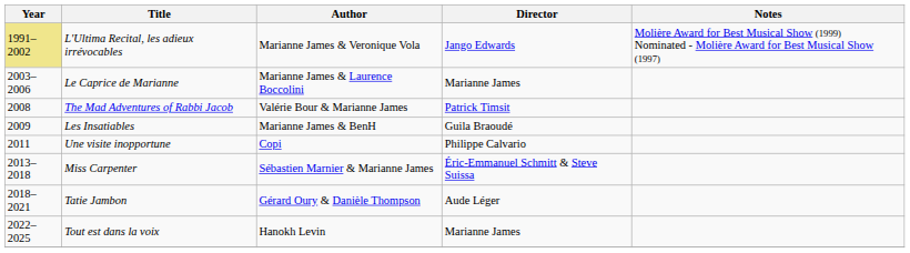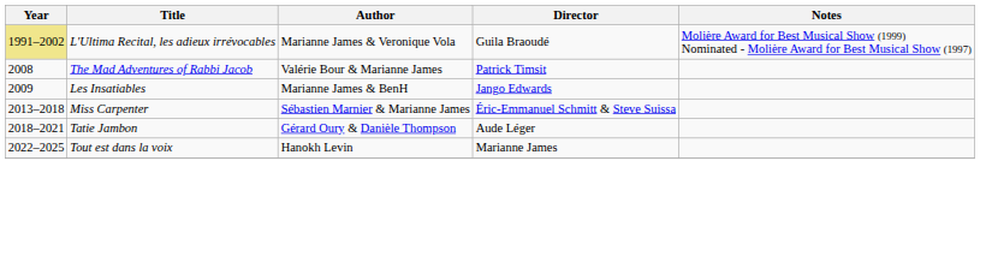L'Ultima Recital, les adieux irrévocables | Director: Jango Edwards -> Guila Braoudé
- row: 2003–2006 | Le Caprice de Marianne | Marianne James & Laurence Boccolini | Marianne James
Les Insatiables | Director: Guila Braoudé -> Jango Edwards
- row: 2011 | Une visite inopportune | Copi | Philippe Calvario
